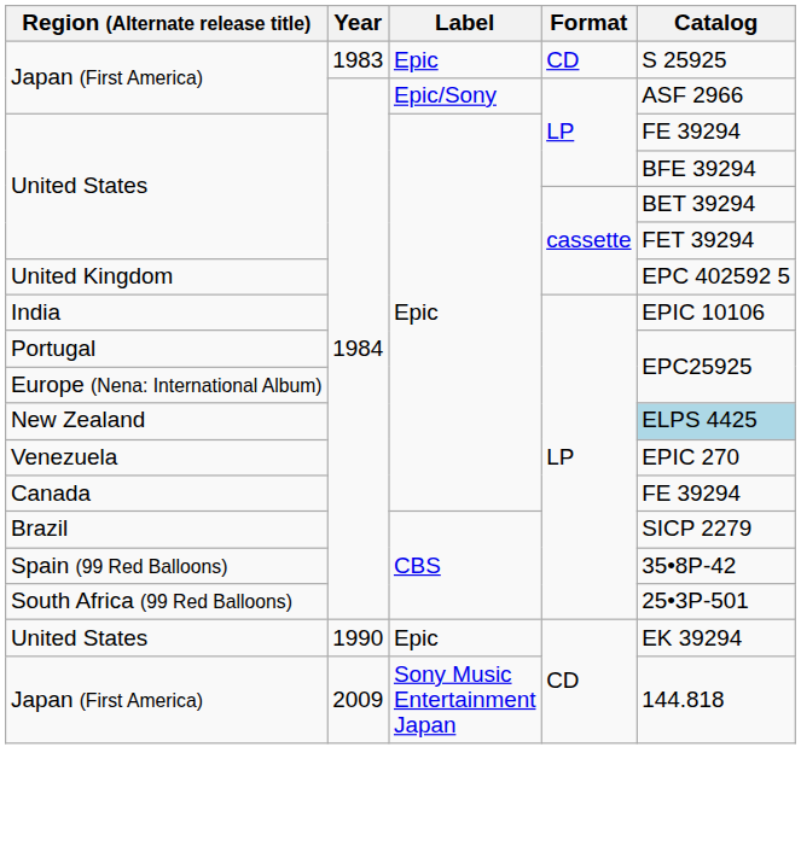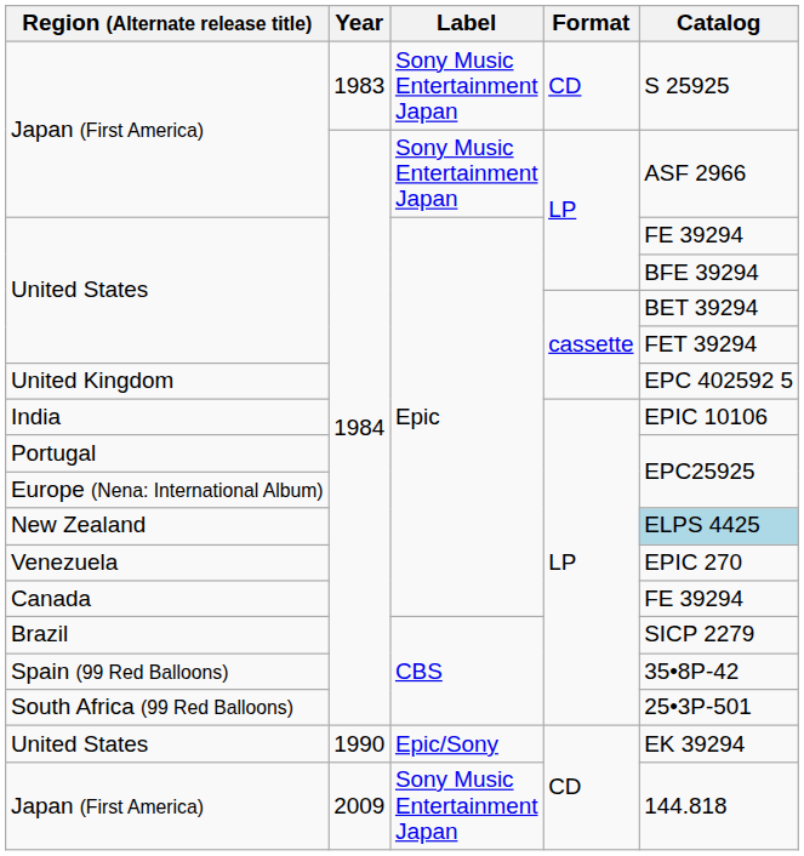Japan (First America) / 1983 | Label: Epic -> Sony Music Entertainment Japan
Japan (First America) / 1984 | Label: Epic/Sony -> Sony Music Entertainment Japan
United States / 1990 | Label: Epic -> Epic/Sony
